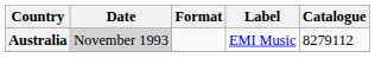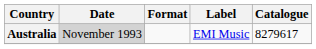Australia | Catalogue: 8279112 -> 8279617
